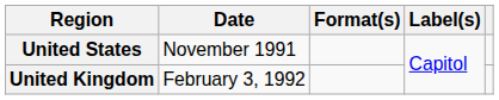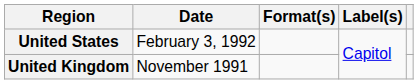United States | Date: November 1991 -> February 3, 1992
United Kingdom | Date: February 3, 1992 -> November 1991
